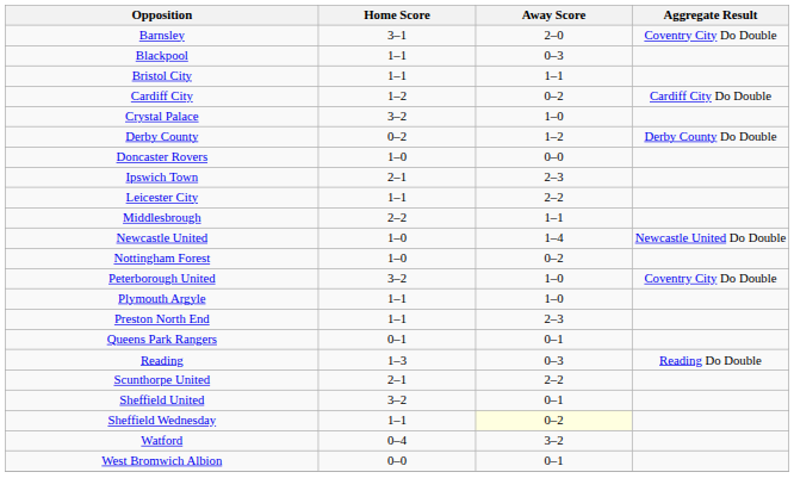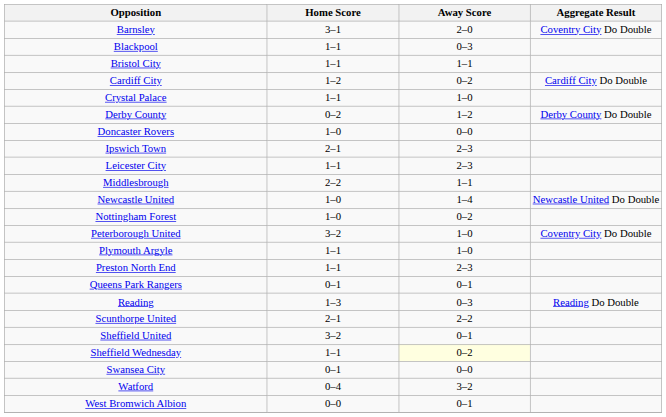Crystal Palace | Home Score: 3–2 -> 1–1
Leicester City | Away Score: 2–2 -> 2–3
+ row: Swansea City | 0–1 | 0–0
